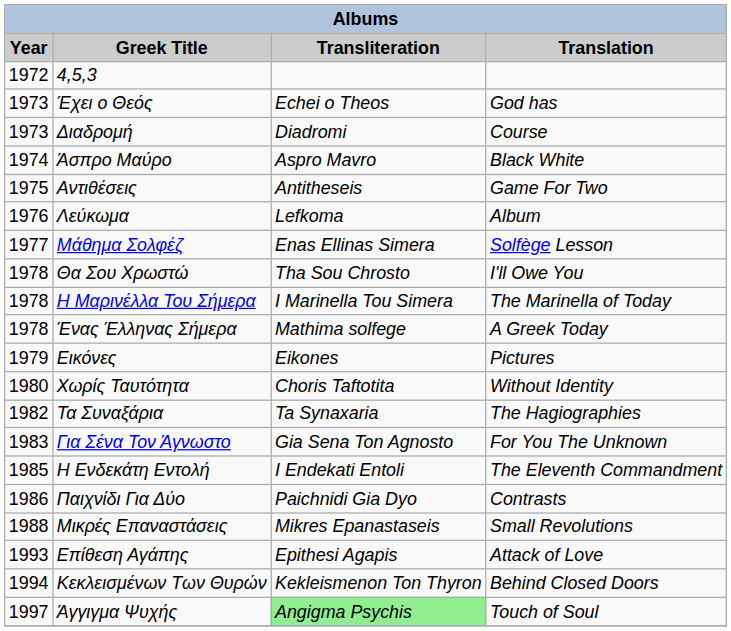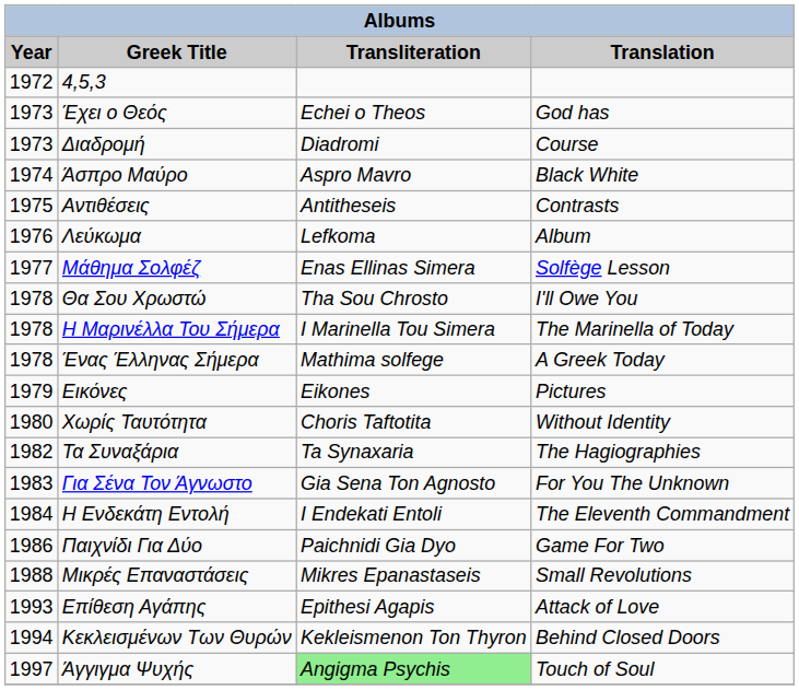Αντιθέσεις | Translation: Game For Two -> Contrasts
Η Ενδεκάτη Εντολή | Year: 1985 -> 1984
Παιχνίδι Για Δύο | Translation: Contrasts -> Game For Two
